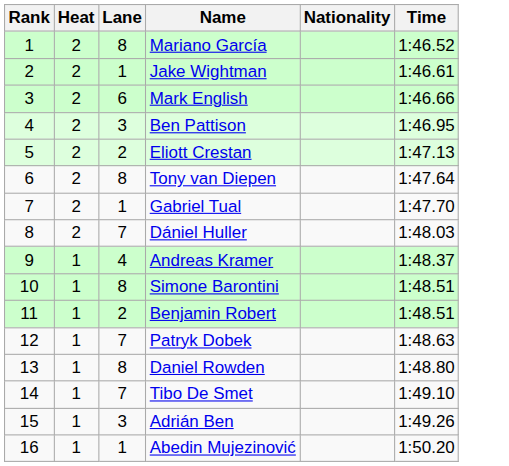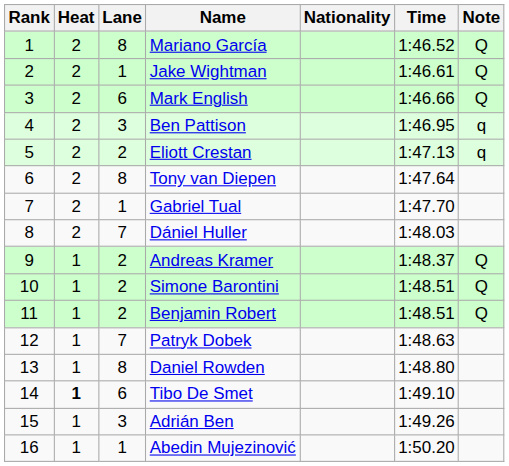+ column: Note | Q | Q | Q | q | q | Q | Q | Q
Andreas Kramer | Lane: 4 -> 2
Simone Barontini | Lane: 8 -> 2
Tibo De Smet | Heat: normal -> bold
Tibo De Smet | Lane: 7 -> 6
